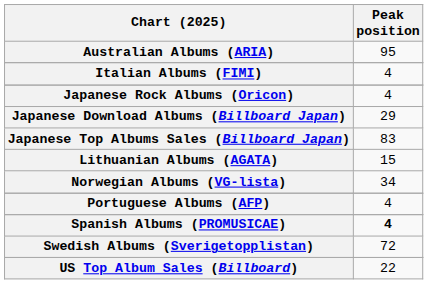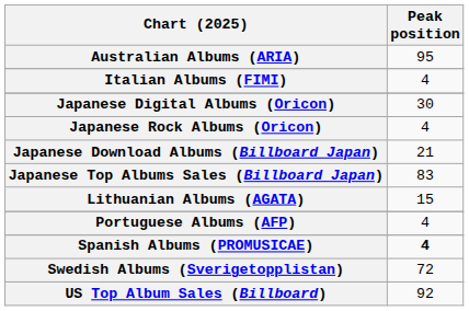+ row: Japanese Digital Albums (Oricon) | 30
Japanese Download Albums (Billboard Japan) | Peak position: 29 -> 21
- row: Norwegian Albums (VG-lista) | 34
US Top Album Sales (Billboard) | Peak position: 22 -> 92
